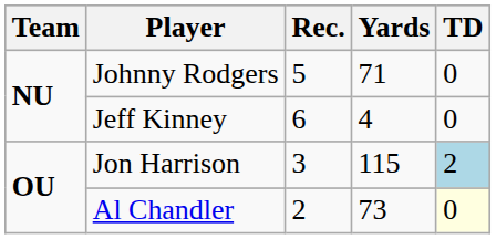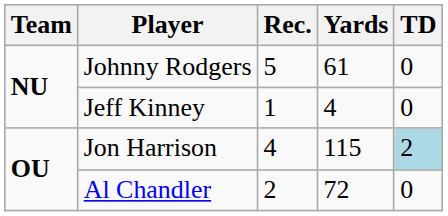Johnny Rodgers | Yards: 71 -> 61
Jeff Kinney | Rec.: 6 -> 1
Jon Harrison | Rec.: 3 -> 4
Al Chandler | Yards: 73 -> 72
Al Chandler | TD: lightyellow background -> no background
